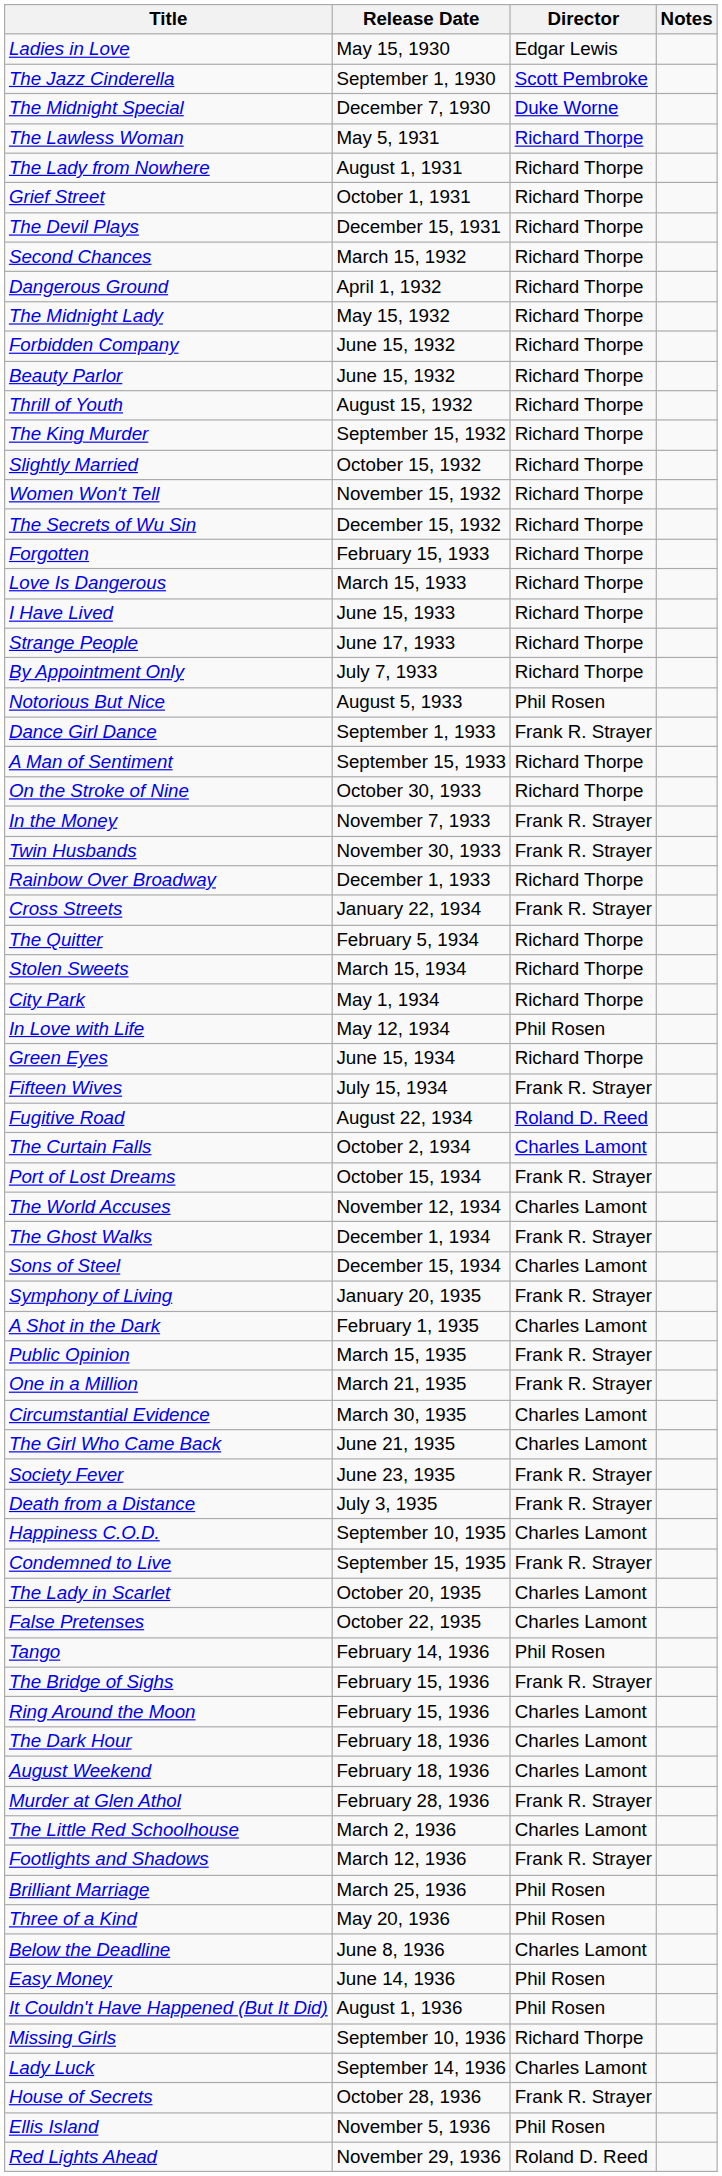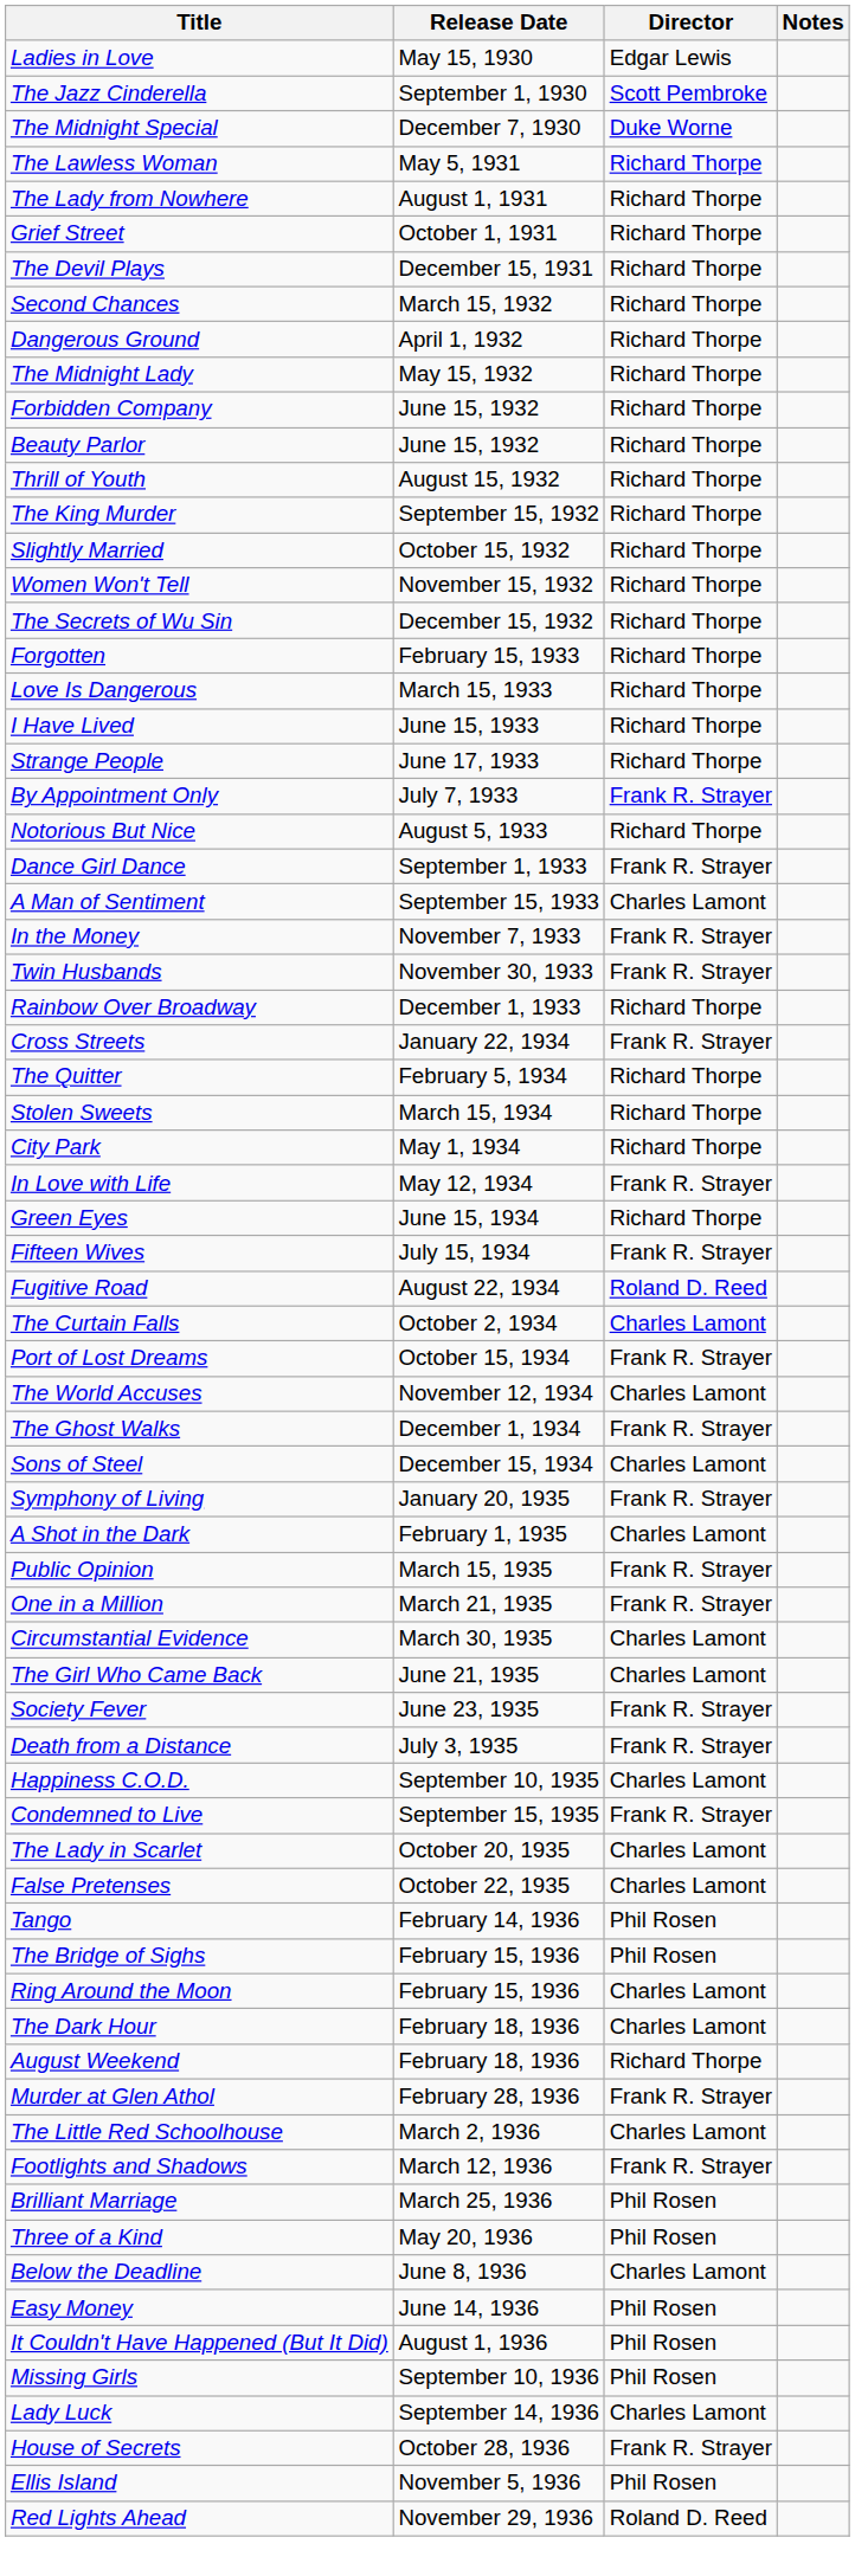By Appointment Only | Director: Richard Thorpe -> Frank R. Strayer
Notorious But Nice | Director: Phil Rosen -> Richard Thorpe
A Man of Sentiment | Director: Richard Thorpe -> Charles Lamont
- row: On the Stroke of Nine | October 30, 1933 | Richard Thorpe
In Love with Life | Director: Phil Rosen -> Frank R. Strayer
The Bridge of Sighs | Director: Frank R. Strayer -> Phil Rosen
August Weekend | Director: Charles Lamont -> Richard Thorpe
Missing Girls | Director: Richard Thorpe -> Phil Rosen
